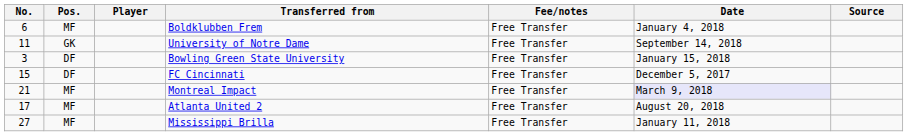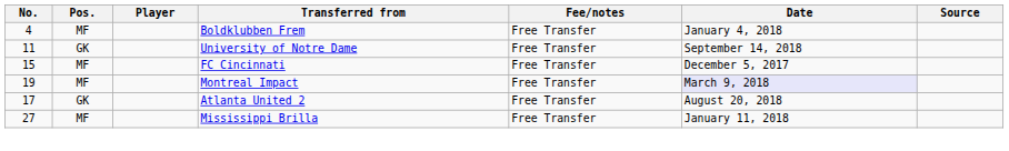Boldklubben Frem | No.: 6 -> 4
- row: 3 | DF | Bowling Green State University | Free Transfer | January 15, 2018
FC Cincinnati | Pos.: DF -> MF
Montreal Impact | No.: 21 -> 19
Atlanta United 2 | Pos.: MF -> GK
